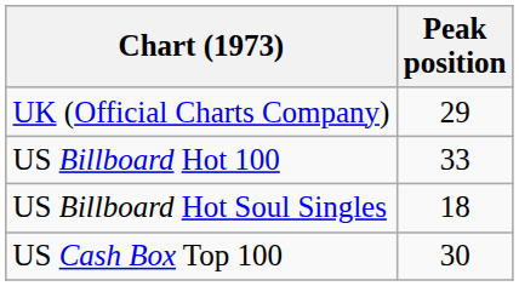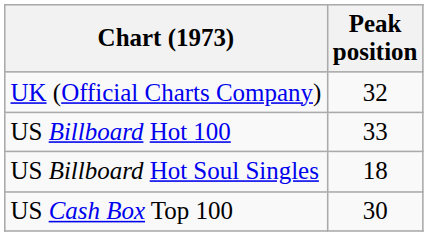UK (Official Charts Company) | Peak position: 29 -> 32
